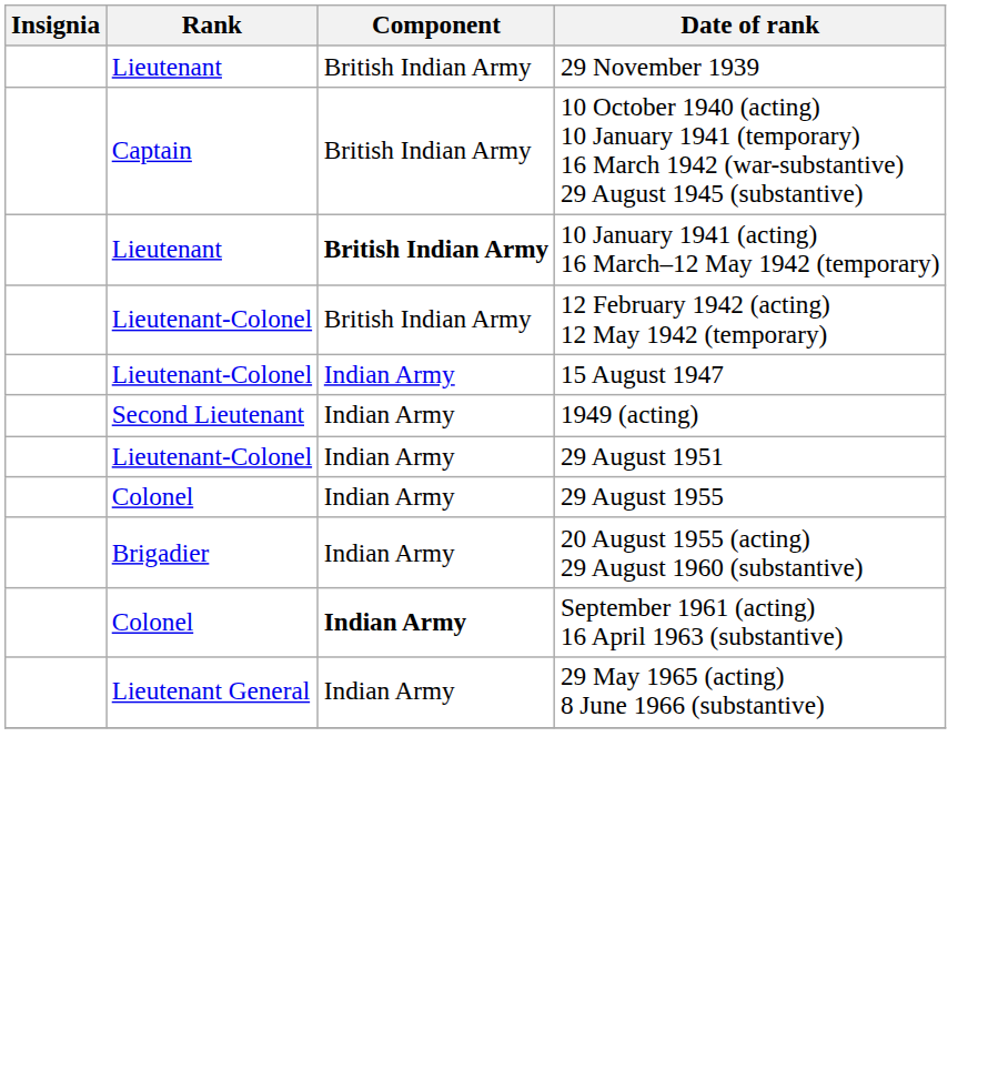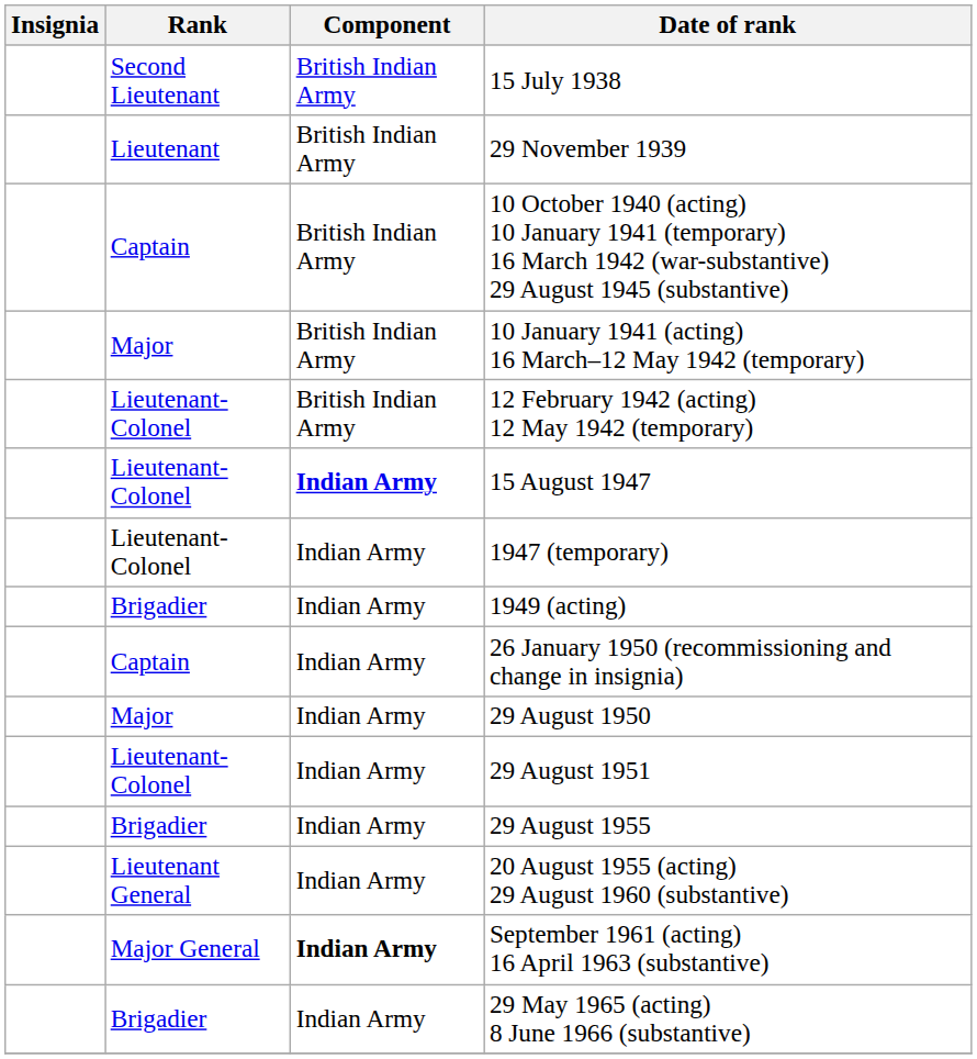+ row: Second Lieutenant | British Indian Army | 15 July 1938
10 January 1941 (acting) 16 March–12 May 1942 (temporary) | Rank: Lieutenant -> Major
10 January 1941 (acting) 16 March–12 May 1942 (temporary) | Component: bold -> normal
15 August 1947 | Component: normal -> bold
+ row: Lieutenant-Colonel | Indian Army | 1947 (temporary)
1949 (acting) | Rank: Second Lieutenant -> Brigadier
+ row: Captain | Indian Army | 26 January 1950 (recommissioning and change in insignia)
+ row: Major | Indian Army | 29 August 1950
29 August 1955 | Rank: Colonel -> Brigadier
20 August 1955 (acting) 29 August 1960 (substantive) | Rank: Brigadier -> Lieutenant General
September 1961 (acting) 16 April 1963 (substantive) | Rank: Colonel -> Major General
29 May 1965 (acting) 8 June 1966 (substantive) | Rank: Lieutenant General -> Brigadier
